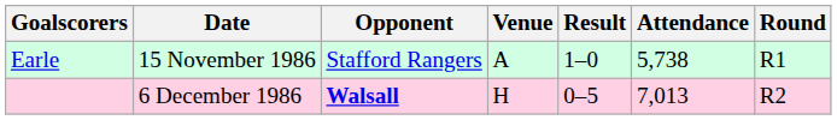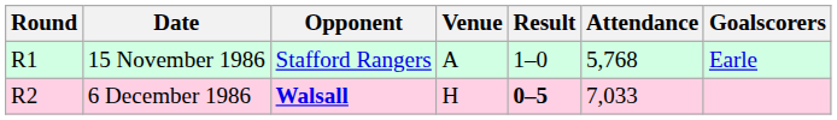columns swapped: Round <-> Goalscorers
15 November 1986 | Attendance: 5,738 -> 5,768
6 December 1986 | Result: normal -> bold
6 December 1986 | Attendance: 7,013 -> 7,033
